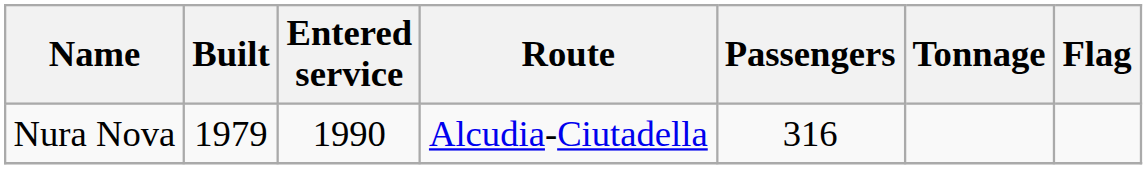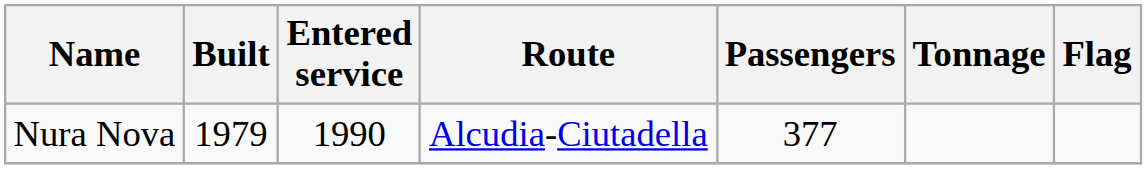Nura Nova | Passengers: 316 -> 377
